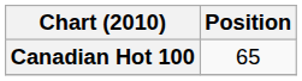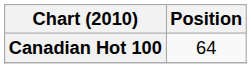Canadian Hot 100 | Position: 65 -> 64
